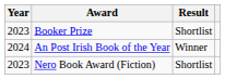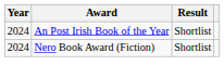- row: 2023 | Booker Prize | Shortlist
An Post Irish Book of the Year | Result: Winner -> Shortlist
Nero Book Award (Fiction) | Year: 2023 -> 2024
